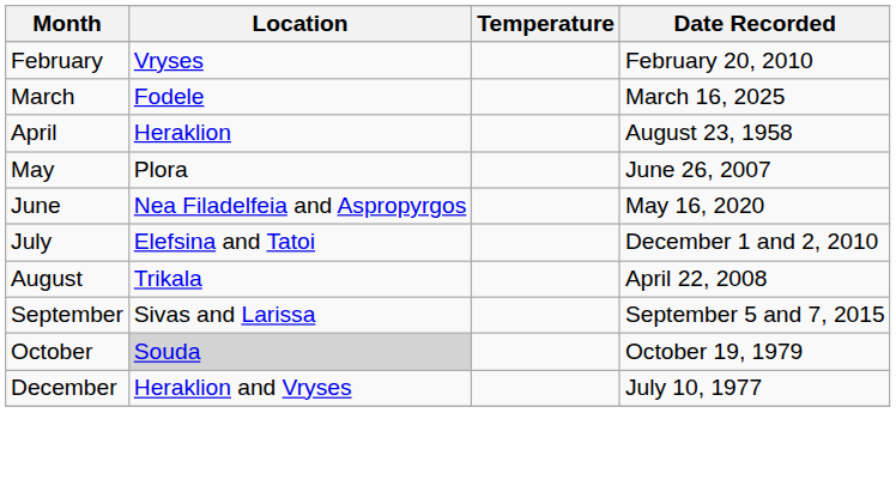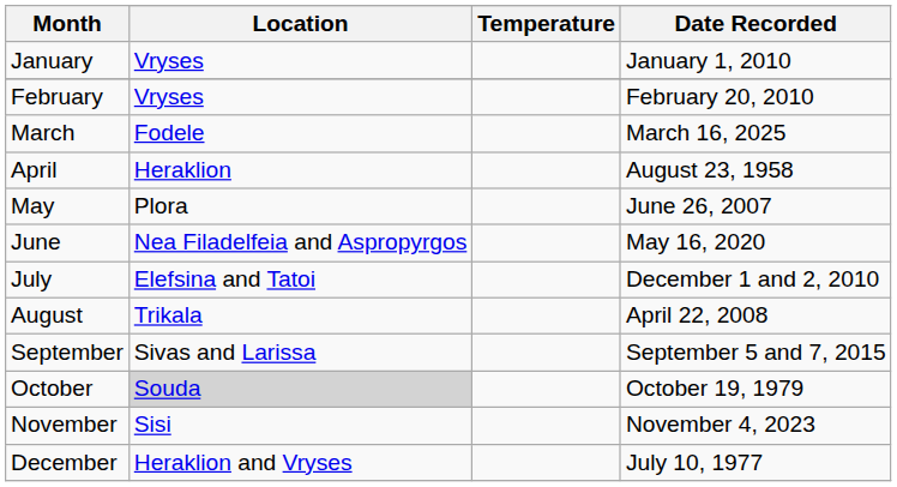+ row: January | Vryses | January 1, 2010
+ row: November | Sisi | November 4, 2023
